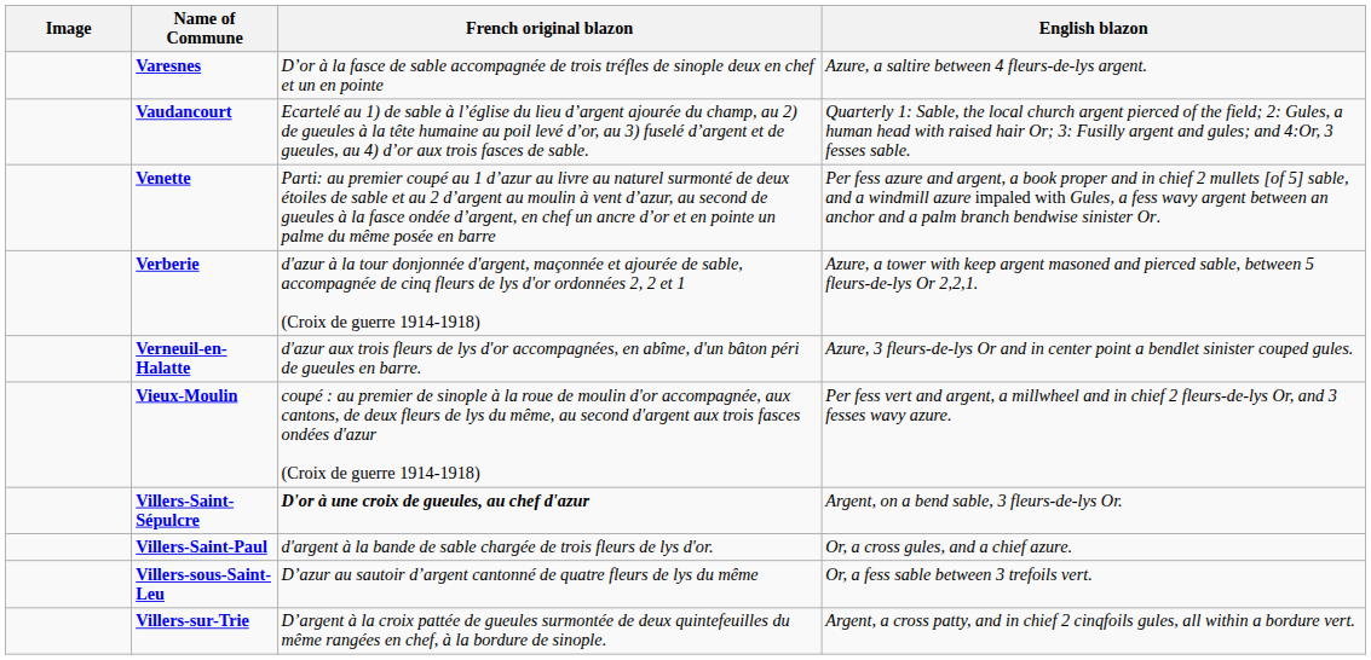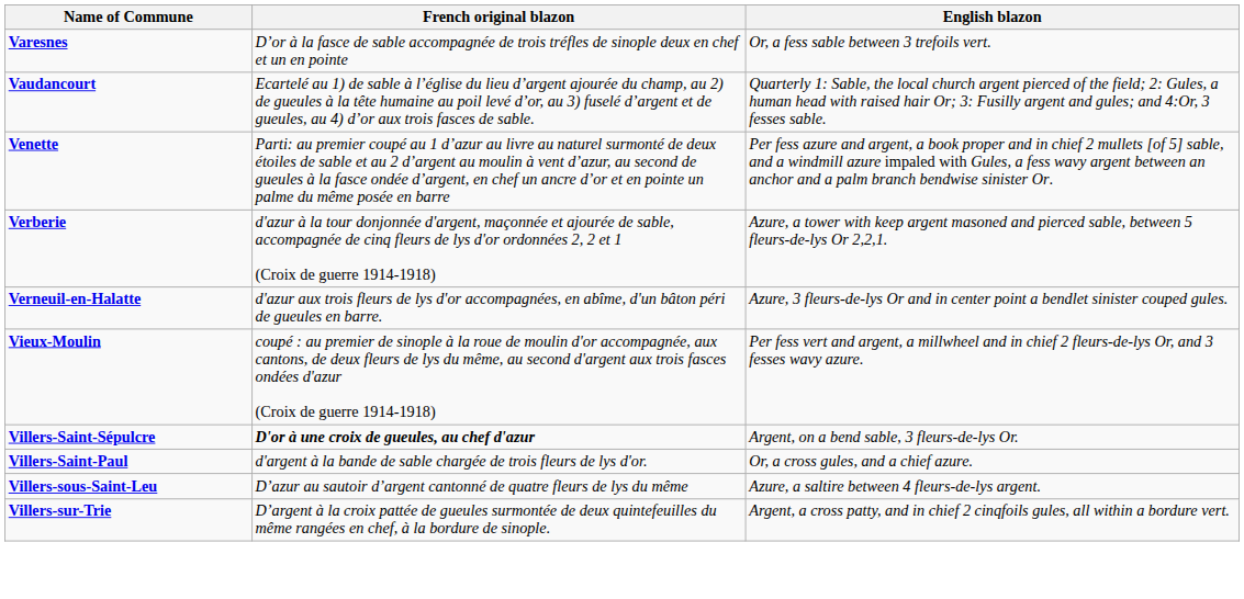- column: Image
Varesnes | English blazon: Azure, a saltire between 4 fleurs-de-lys argent. -> Or, a fess sable between 3 trefoils vert.
Villers-sous-Saint-Leu | English blazon: Or, a fess sable between 3 trefoils vert. -> Azure, a saltire between 4 fleurs-de-lys argent.
